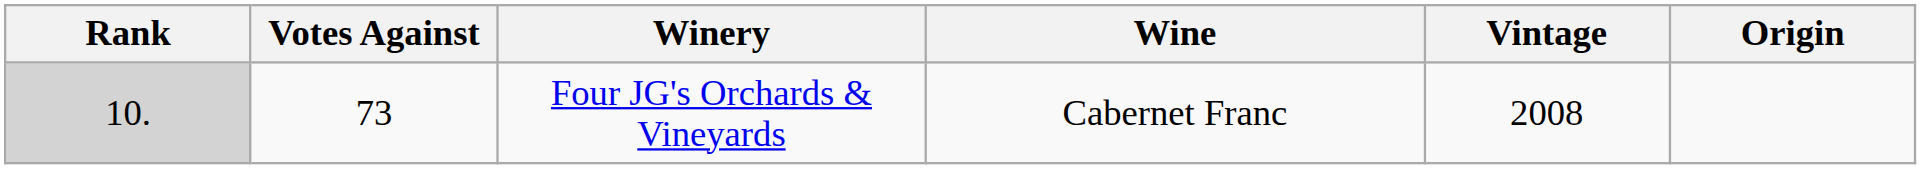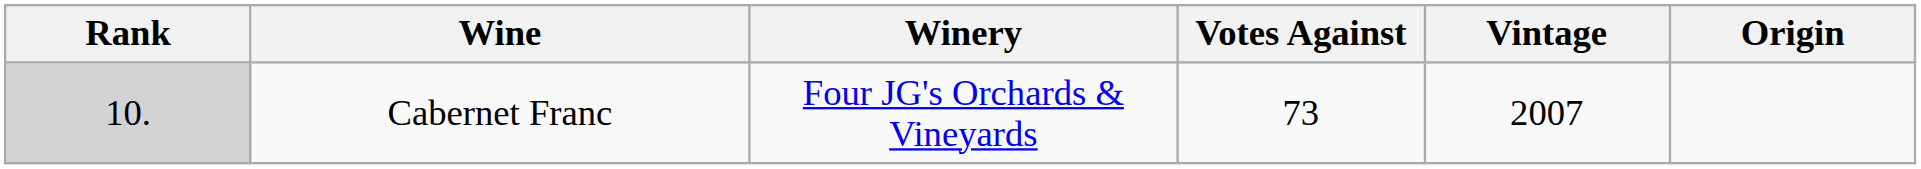columns swapped: Votes Against <-> Wine
Four JG's Orchards & Vineyards | Vintage: 2008 -> 2007
